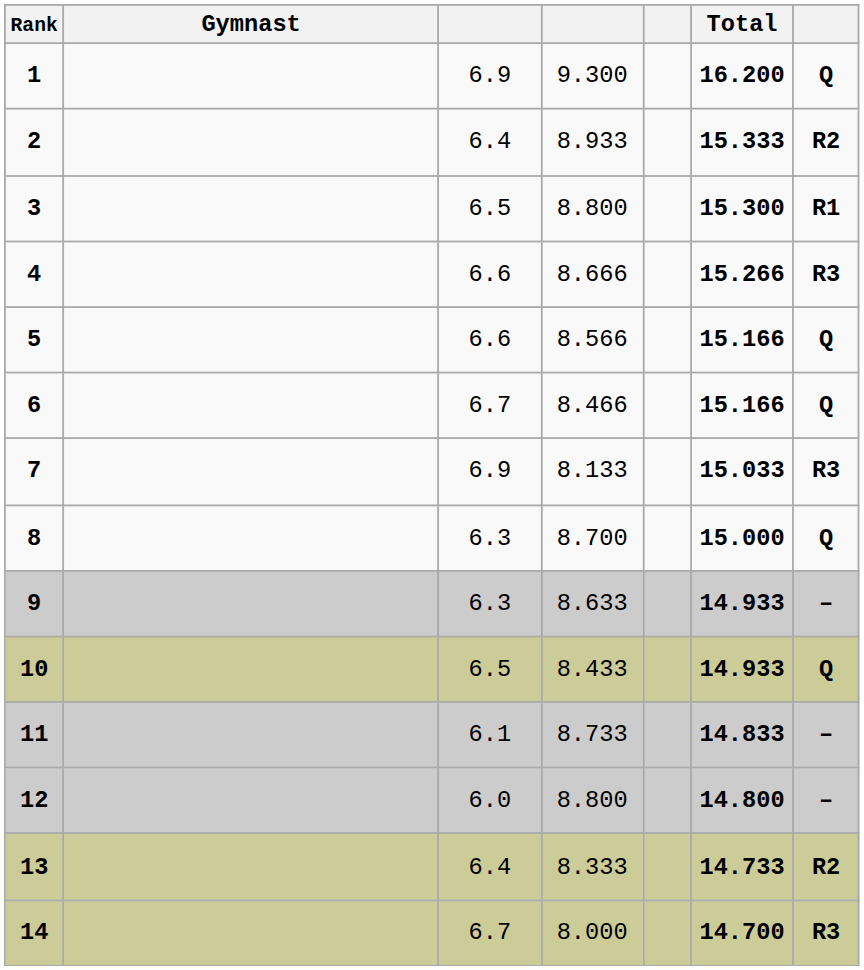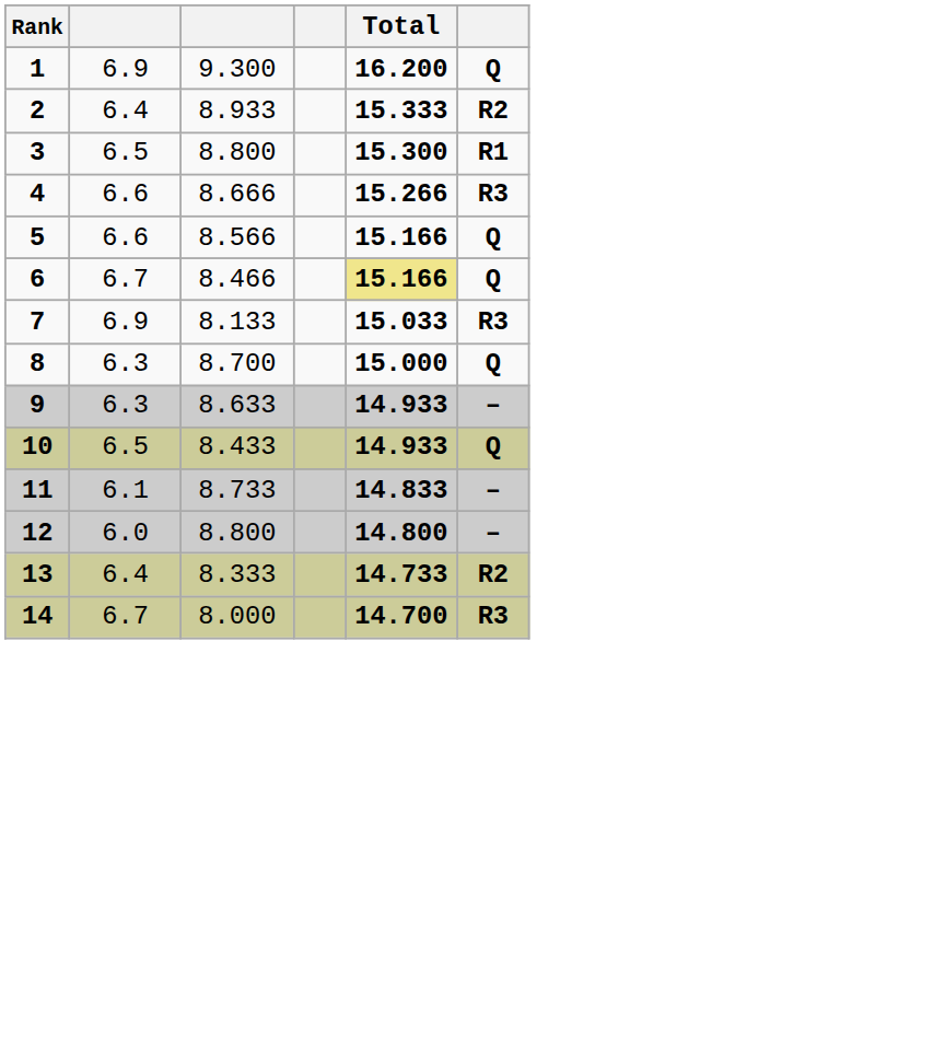- column: Gymnast
6 | Total: no background -> khaki background
